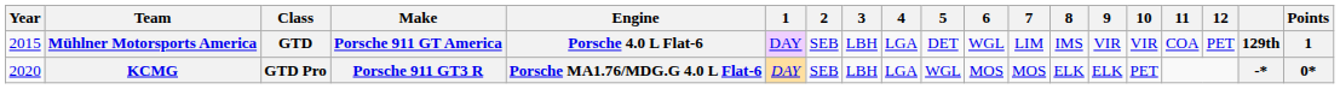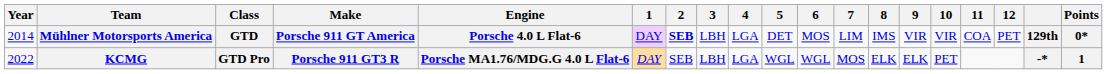Mühlner Motorsports America | Year: 2015 -> 2014
Mühlner Motorsports America | 2: normal -> bold
Mühlner Motorsports America | 6: WGL -> MOS
Mühlner Motorsports America | Points: 1 -> 0*
KCMG | Year: 2020 -> 2022
KCMG | 6: MOS -> WGL
KCMG | Points: 0* -> 1
